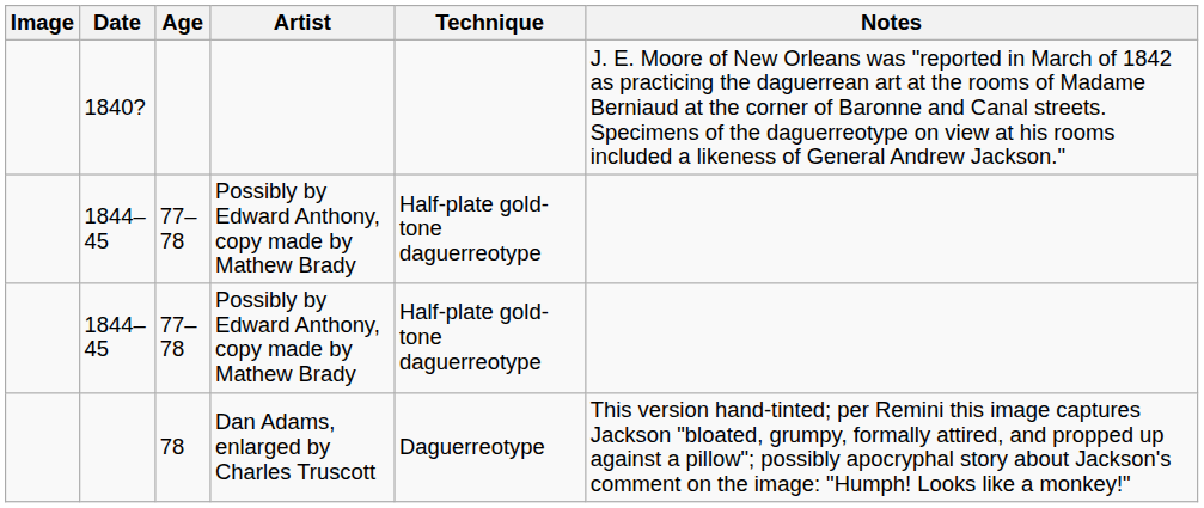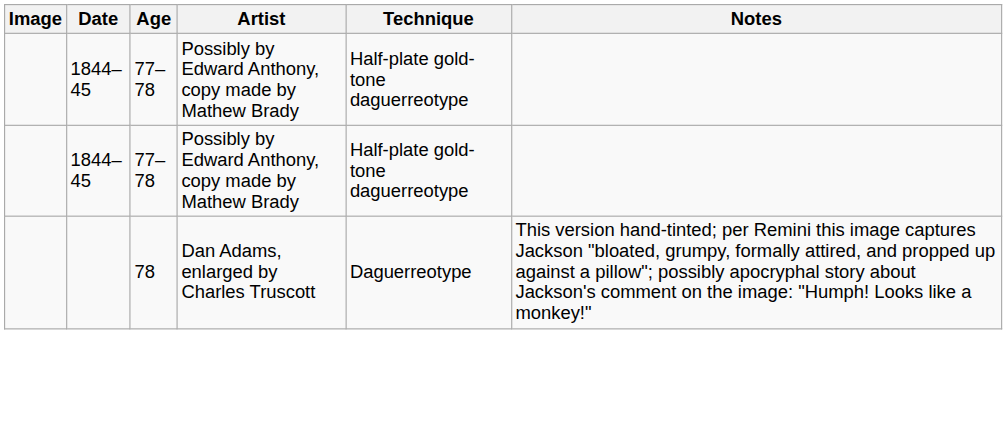- row: 1840? | J. E. Moore of New Orleans was "reported in March of 1842 as practicing the daguerrean art at the rooms of Madame Berniaud at the corner of Baronne and Canal streets. Specimens of the daguerreotype on view at his rooms included a likeness of General Andrew Jackson."
